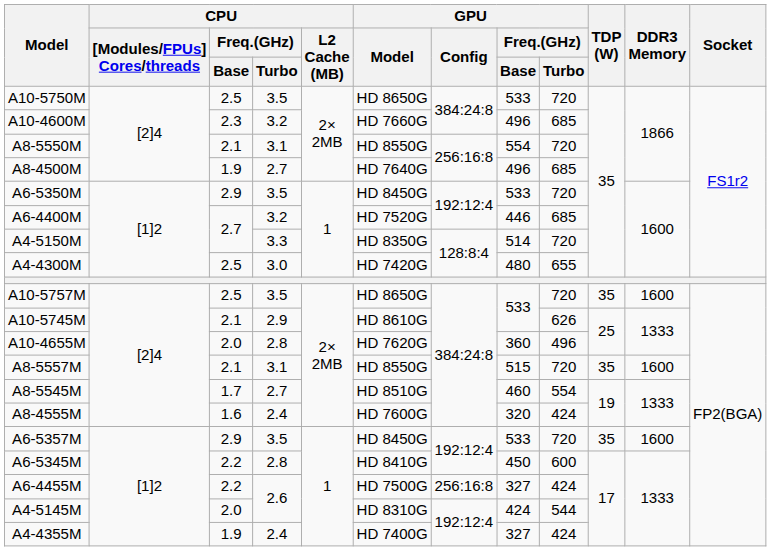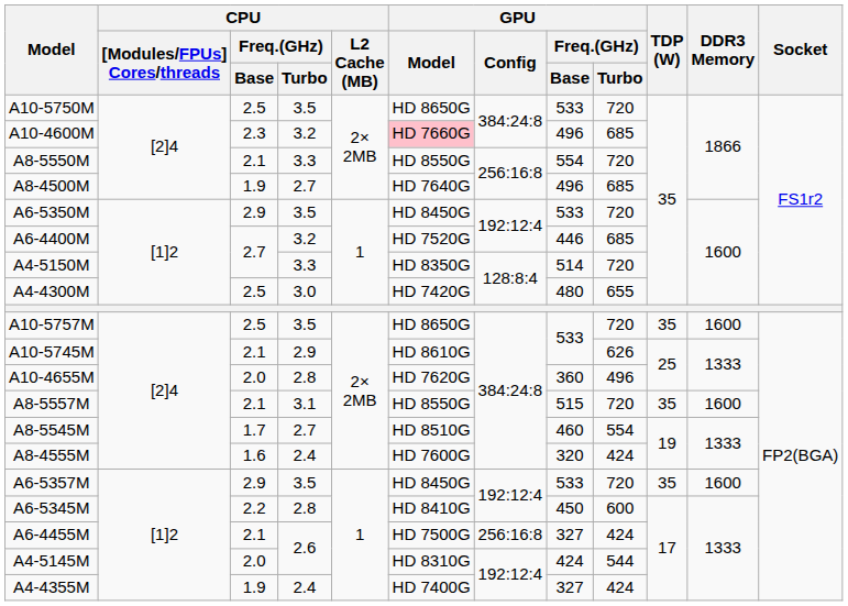A10-4600M | GPU / Model: no background -> pink background
A8-5550M | CPU / Freq.(GHz) / Turbo: 3.1 -> 3.3
A6-4455M | CPU / Freq.(GHz) / Base: 2.2 -> 2.1
